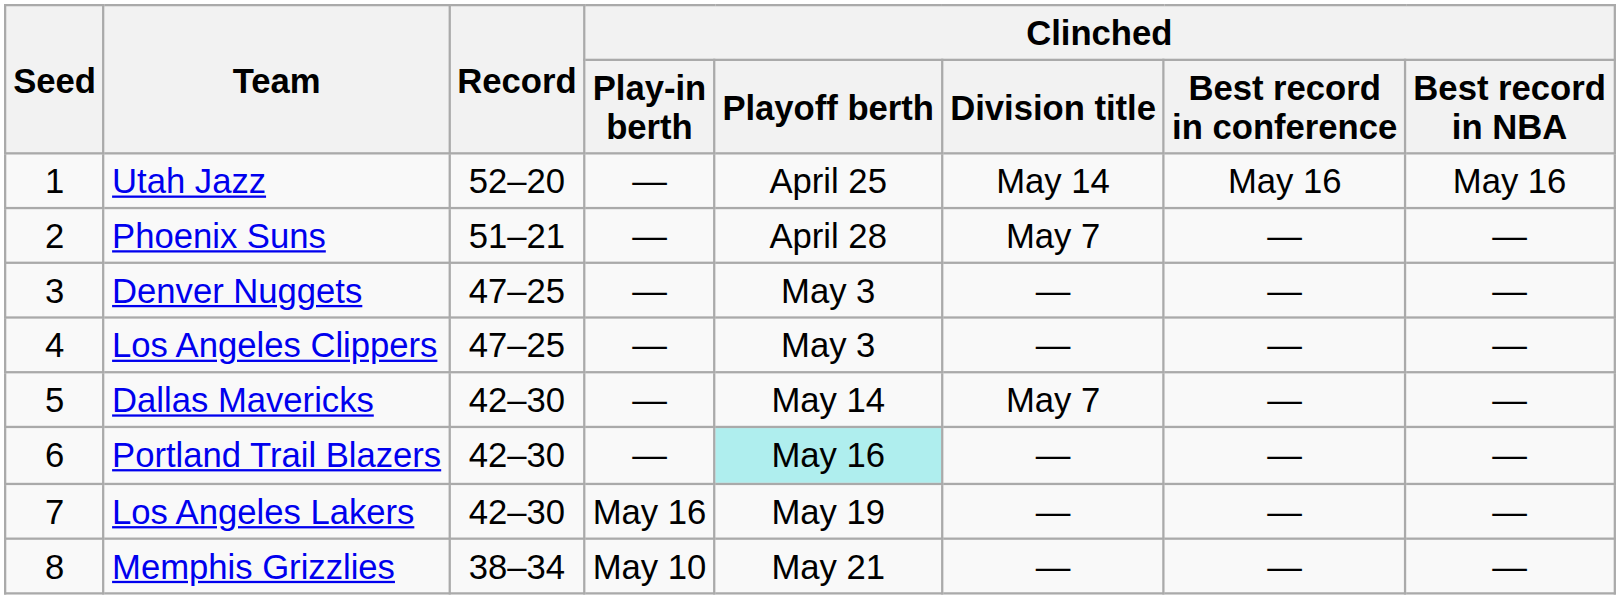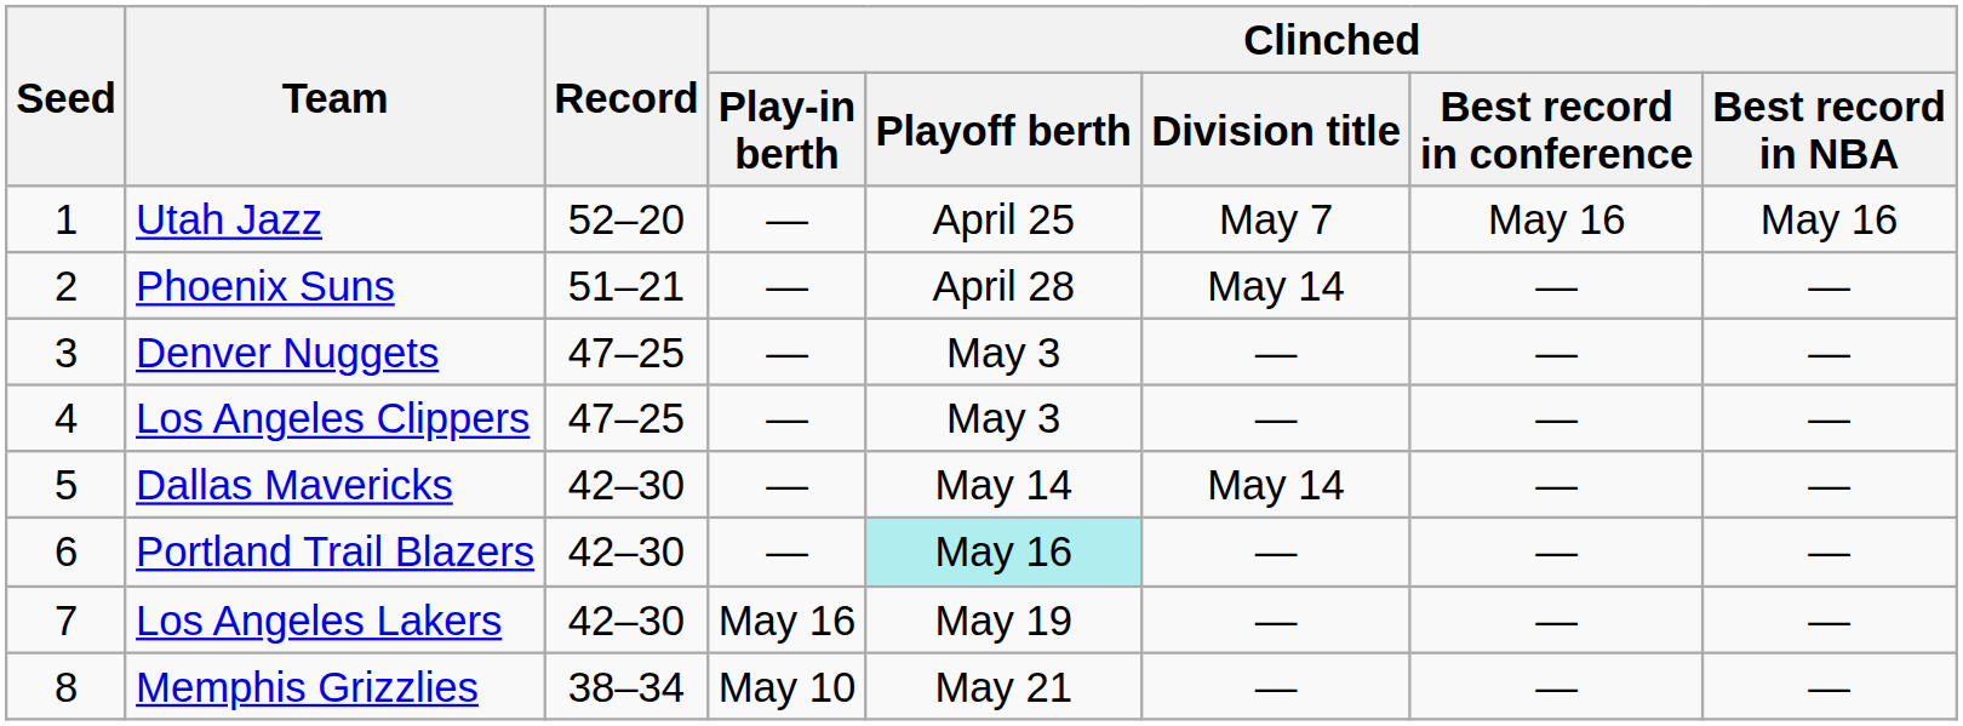Utah Jazz | Clinched / Division title: May 14 -> May 7
Phoenix Suns | Clinched / Division title: May 7 -> May 14
Dallas Mavericks | Clinched / Division title: May 7 -> May 14
